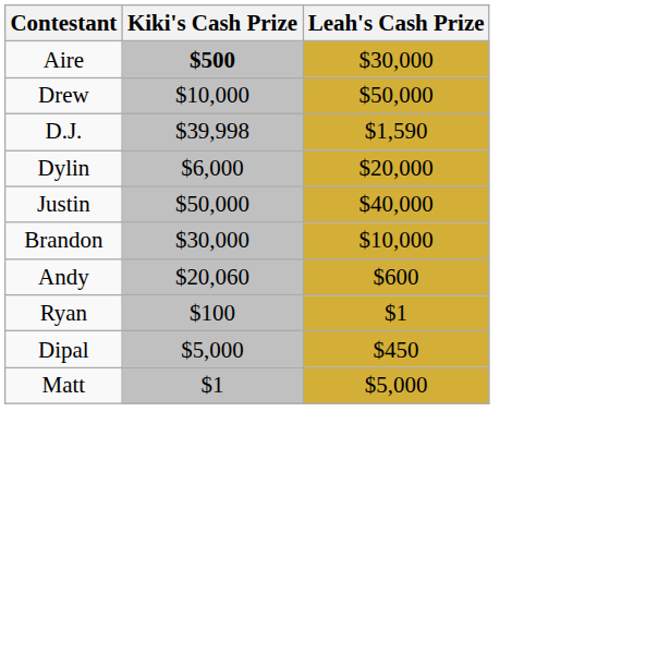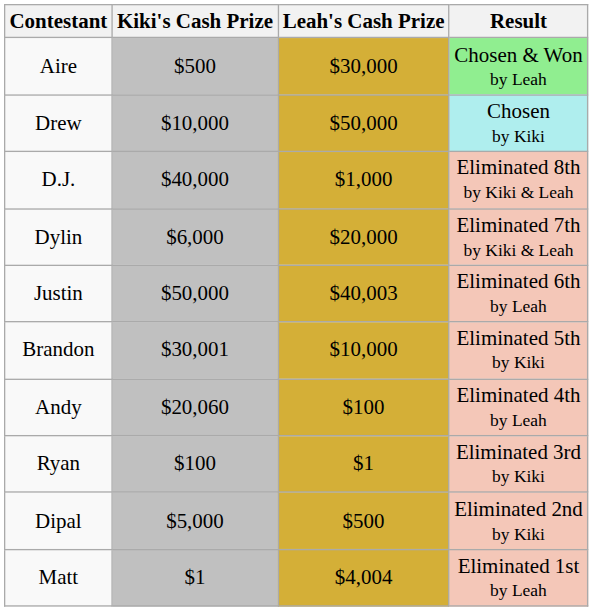+ column: Result | Chosen & Won by Leah | Chosen by Kiki | Eliminated 8th by Kiki & Leah | Eliminated 7th by Kiki & Leah | Eliminated 6th by Leah | Eliminated 5th by Kiki | Eliminated 4th by Leah | Eliminated 3rd by Kiki | Eliminated 2nd by Kiki | Eliminated 1st by Leah
Aire | Kiki's Cash Prize: bold -> normal
D.J. | Kiki's Cash Prize: $39,998 -> $40,000
D.J. | Leah's Cash Prize: $1,590 -> $1,000
Justin | Leah's Cash Prize: $40,000 -> $40,003
Brandon | Kiki's Cash Prize: $30,000 -> $30,001
Andy | Leah's Cash Prize: $600 -> $100
Dipal | Leah's Cash Prize: $450 -> $500
Matt | Leah's Cash Prize: $5,000 -> $4,004
